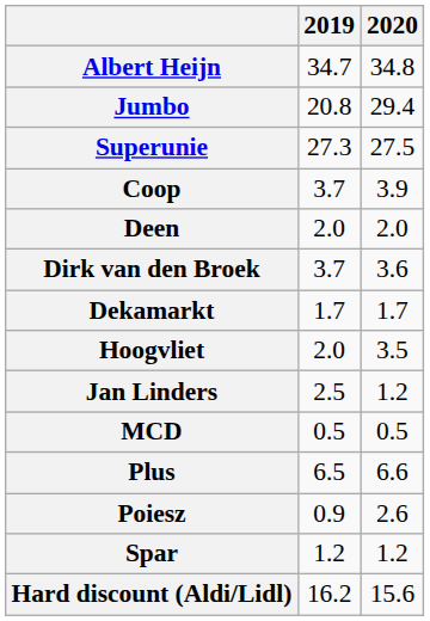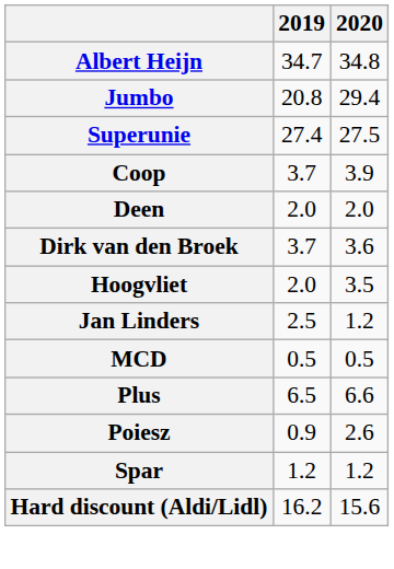Superunie | 2019: 27.3 -> 27.4
- row: Dekamarkt | 1.7 | 1.7
